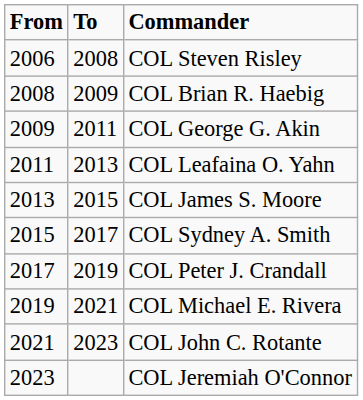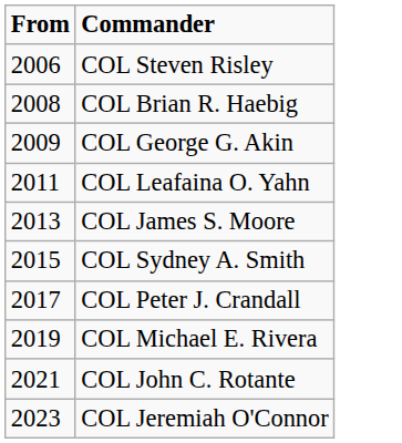- column: To | 2008 | 2009 | 2011 | 2013 | 2015 | 2017 | 2019 | 2021 | 2023
